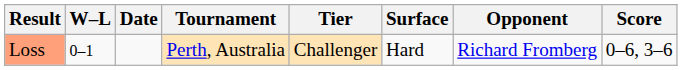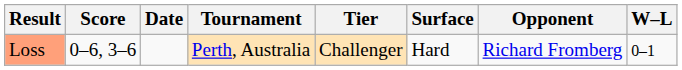columns swapped: W–L <-> Score
